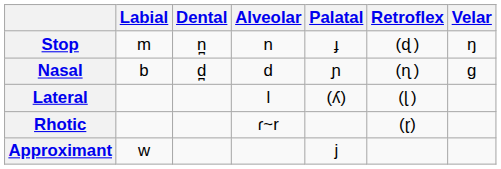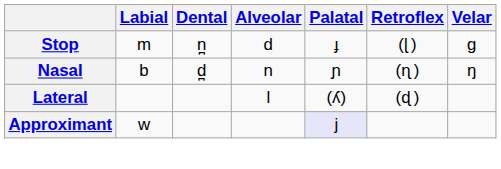Stop | Alveolar: n -> d
Stop | Retroflex: (ɖ ) -> (ɭ )
Stop | Velar: ŋ -> ɡ
Nasal | Alveolar: d -> n
Nasal | Velar: ɡ -> ŋ
Lateral | Retroflex: (ɭ ) -> (ɖ )
- row: Rhotic | ɾ~r | (ɽ)
Approximant | Palatal: no background -> lavender background
